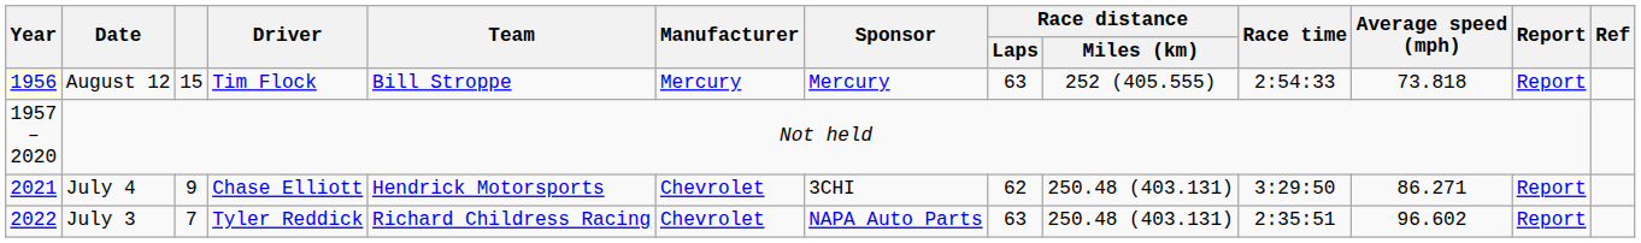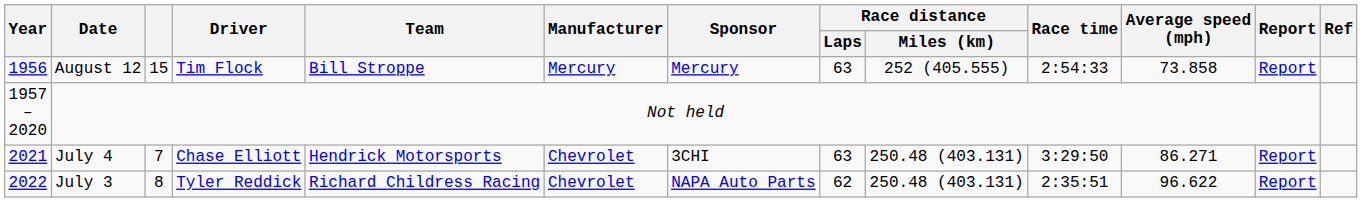August 12 | Year: lightyellow background -> no background
August 12 | Average speed (mph): 73.818 -> 73.858
July 4 | column 3: 9 -> 7
July 4 | Race distance / Laps: 62 -> 63
July 3 | column 3: 7 -> 8
July 3 | Race distance / Laps: 63 -> 62
July 3 | Average speed (mph): 96.602 -> 96.622
